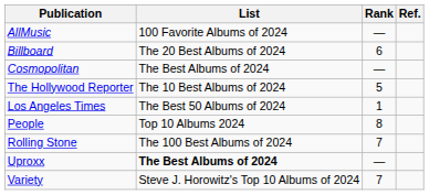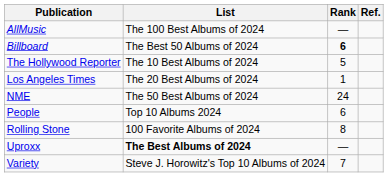AllMusic | List: 100 Favorite Albums of 2024 -> The 100 Best Albums of 2024
Billboard | List: The 20 Best Albums of 2024 -> The Best 50 Albums of 2024
Billboard | Rank: normal -> bold
- row: Cosmopolitan | The Best Albums of 2024 | —
Los Angeles Times | List: The Best 50 Albums of 2024 -> The 20 Best Albums of 2024
+ row: NME | The 50 Best Albums of 2024 | 24
People | Rank: 8 -> 6
Rolling Stone | List: The 100 Best Albums of 2024 -> 100 Favorite Albums of 2024
Rolling Stone | Rank: 7 -> 8
